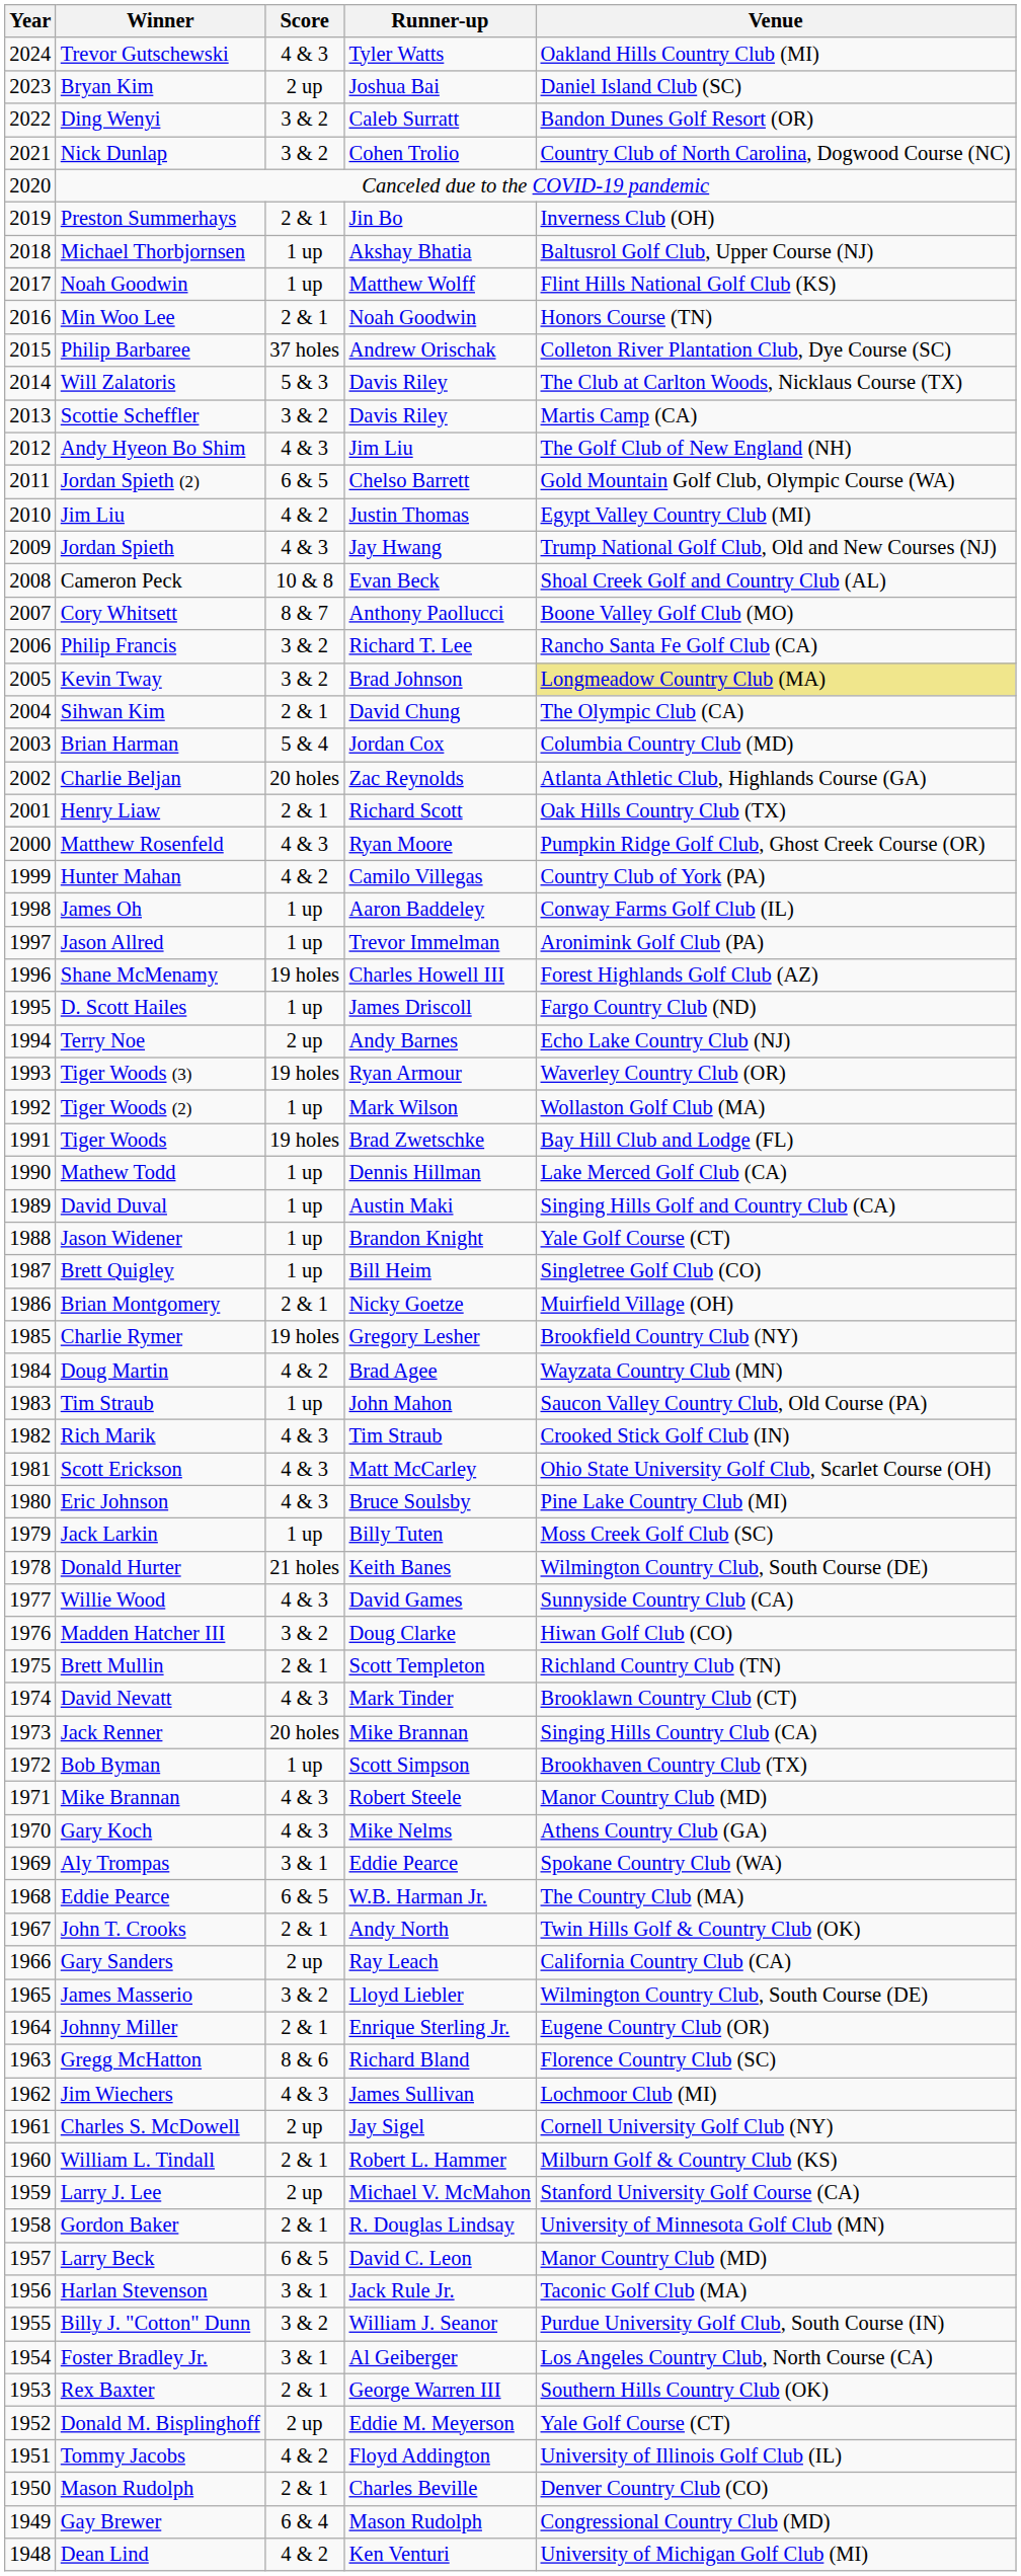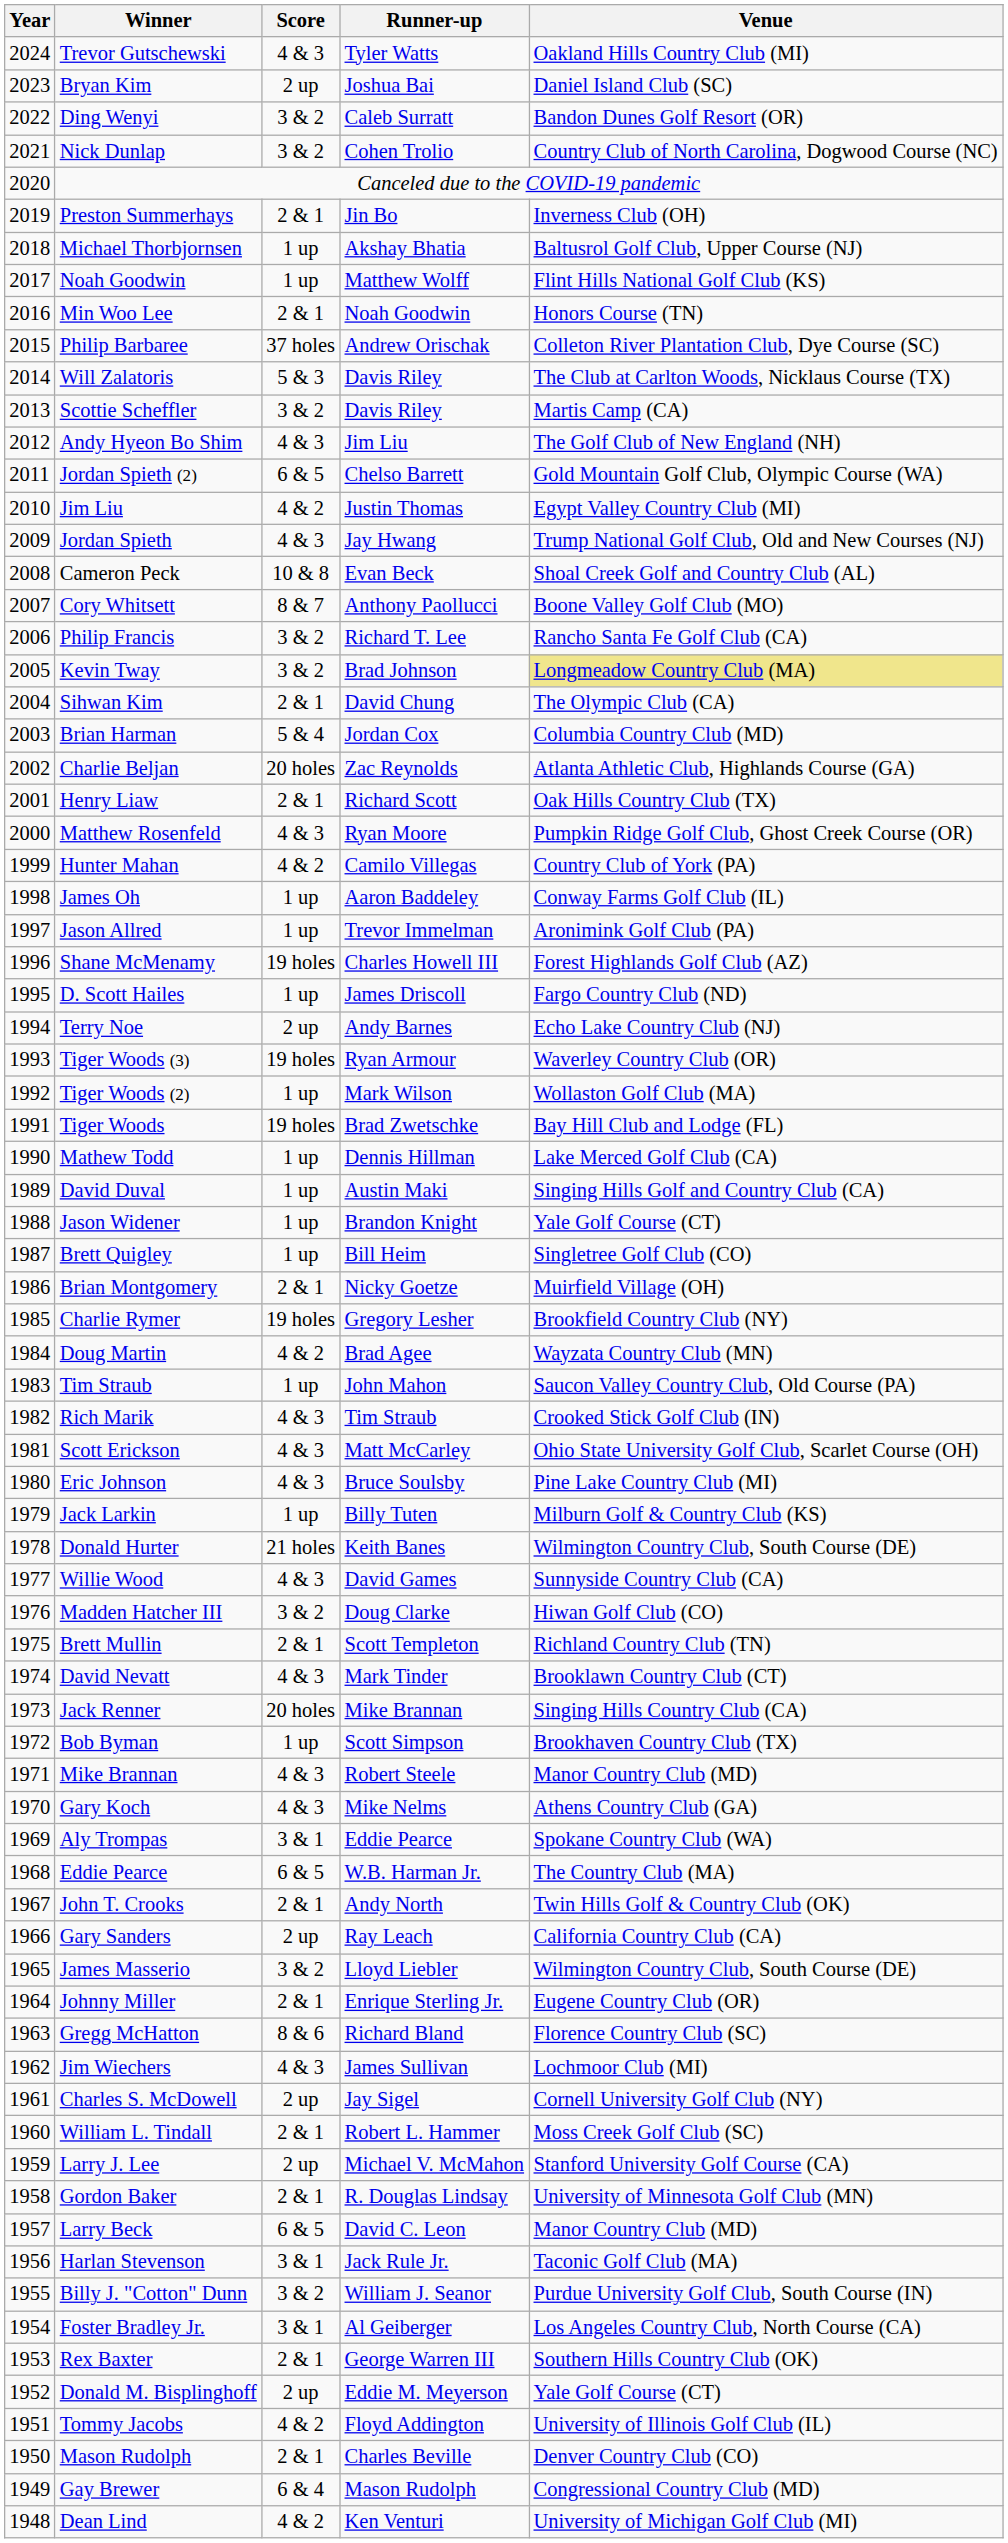Jack Larkin | Venue: Moss Creek Golf Club (SC) -> Milburn Golf & Country Club (KS)
William L. Tindall | Venue: Milburn Golf & Country Club (KS) -> Moss Creek Golf Club (SC)
